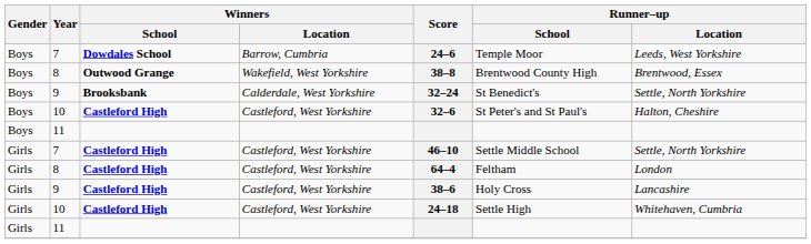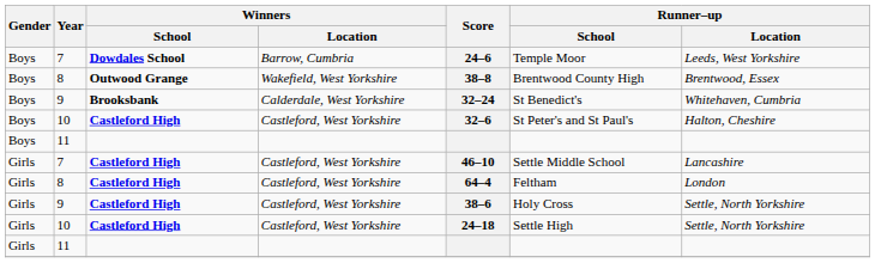Boys / 9 | Runner–up / Location: Settle, North Yorkshire -> Whitehaven, Cumbria
Girls / 7 | Runner–up / Location: Settle, North Yorkshire -> Lancashire
Girls / 9 | Runner–up / Location: Lancashire -> Settle, North Yorkshire
Girls / 10 | Runner–up / Location: Whitehaven, Cumbria -> Settle, North Yorkshire
